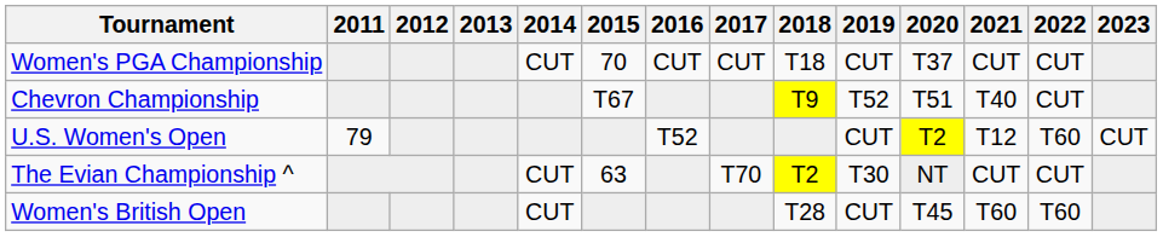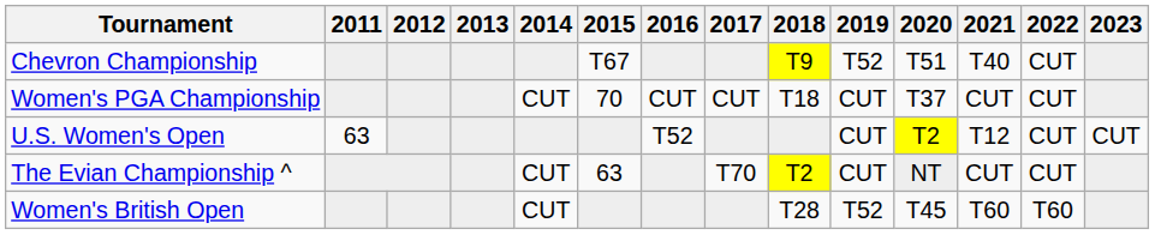rows swapped: Chevron Championship <-> Women's PGA Championship
U.S. Women's Open | 2011: 79 -> 63
U.S. Women's Open | 2022: T60 -> CUT
The Evian Championship ^ | 2019: T30 -> CUT
Women's British Open | 2019: CUT -> T52
